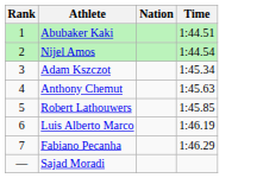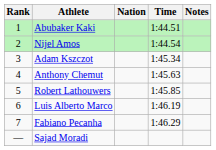+ column: Notes
